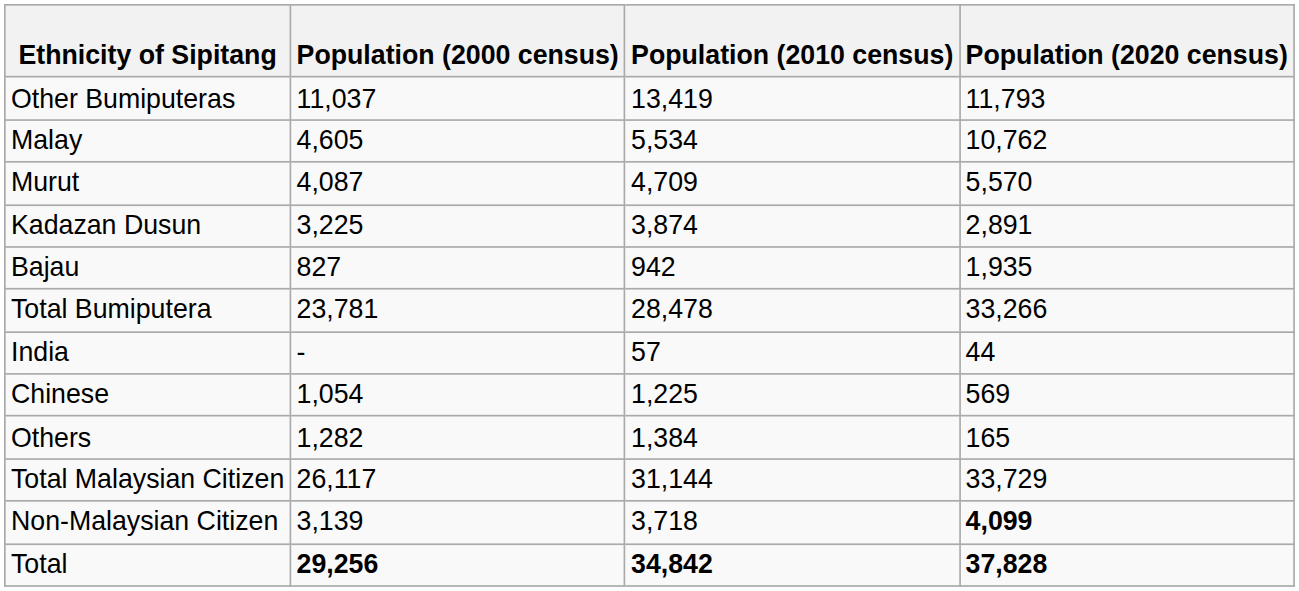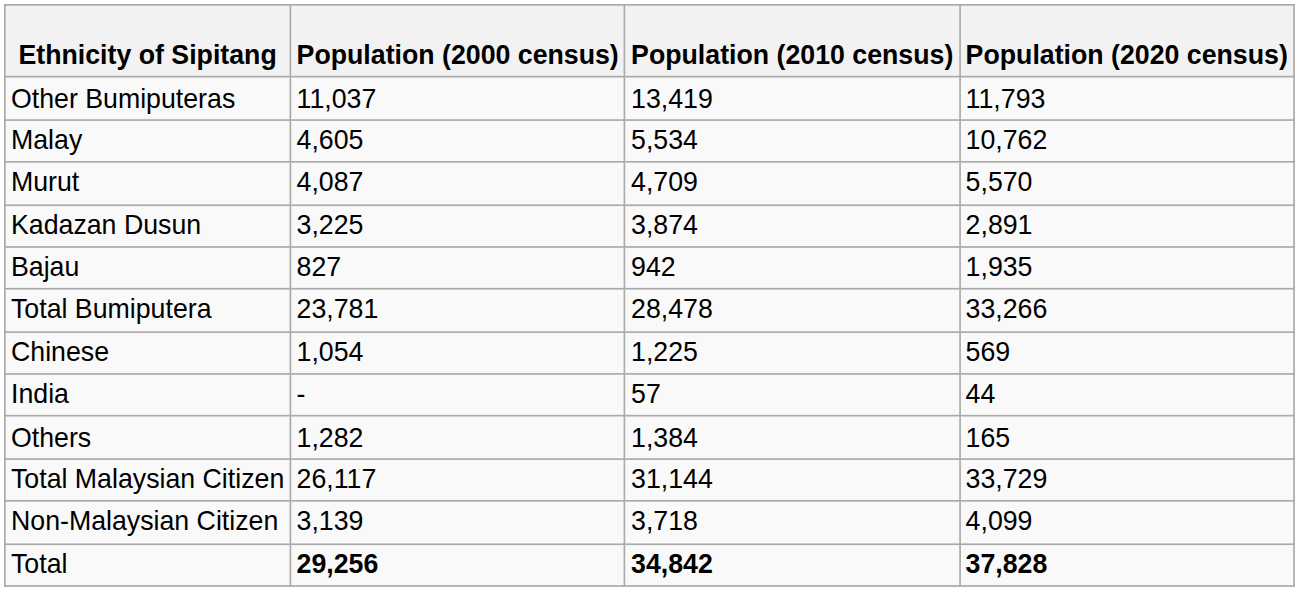rows swapped: Chinese <-> India
Non-Malaysian Citizen | Population (2020 census): bold -> normal
